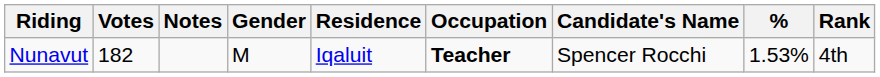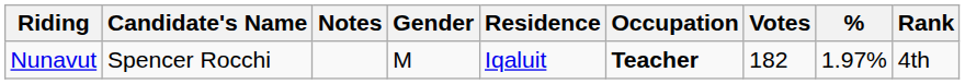columns swapped: Candidate's Name <-> Votes
Nunavut | %: 1.53% -> 1.97%
